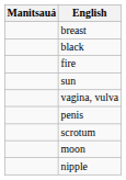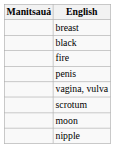- row: sun
rows swapped: penis <-> vagina, vulva
